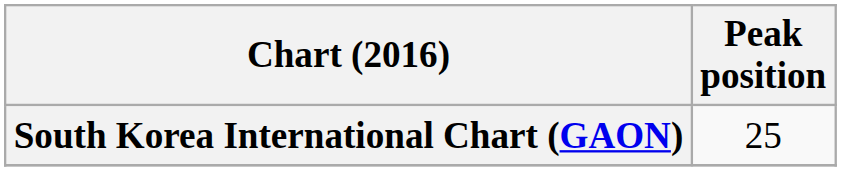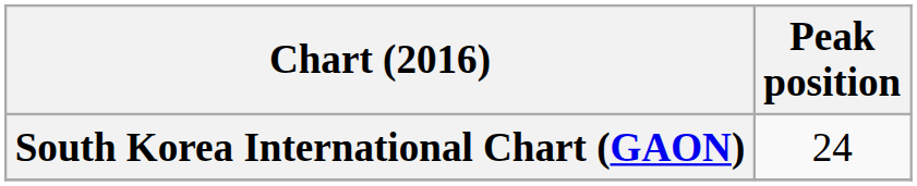South Korea International Chart (GAON) | Peak position: 25 -> 24
